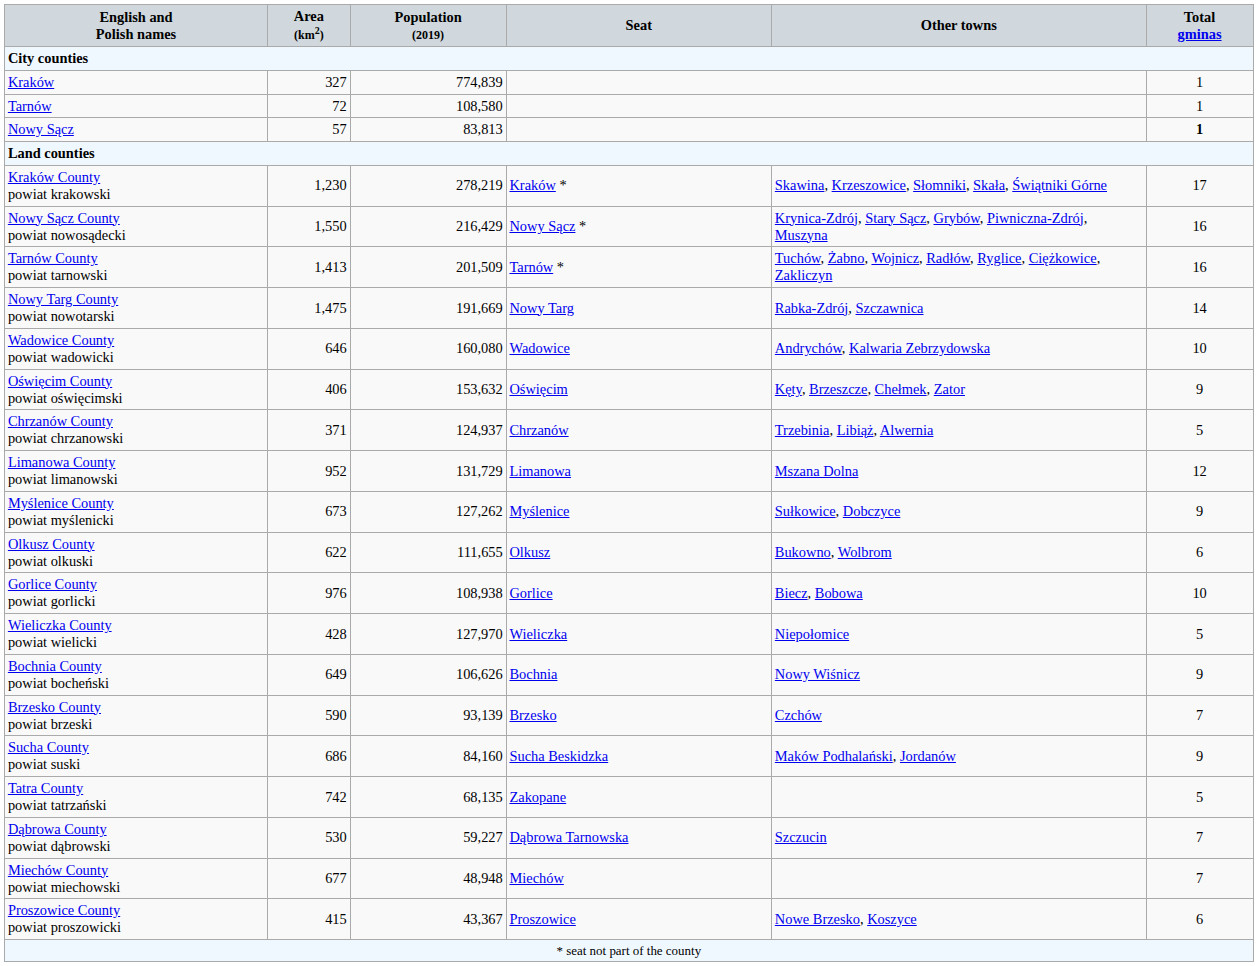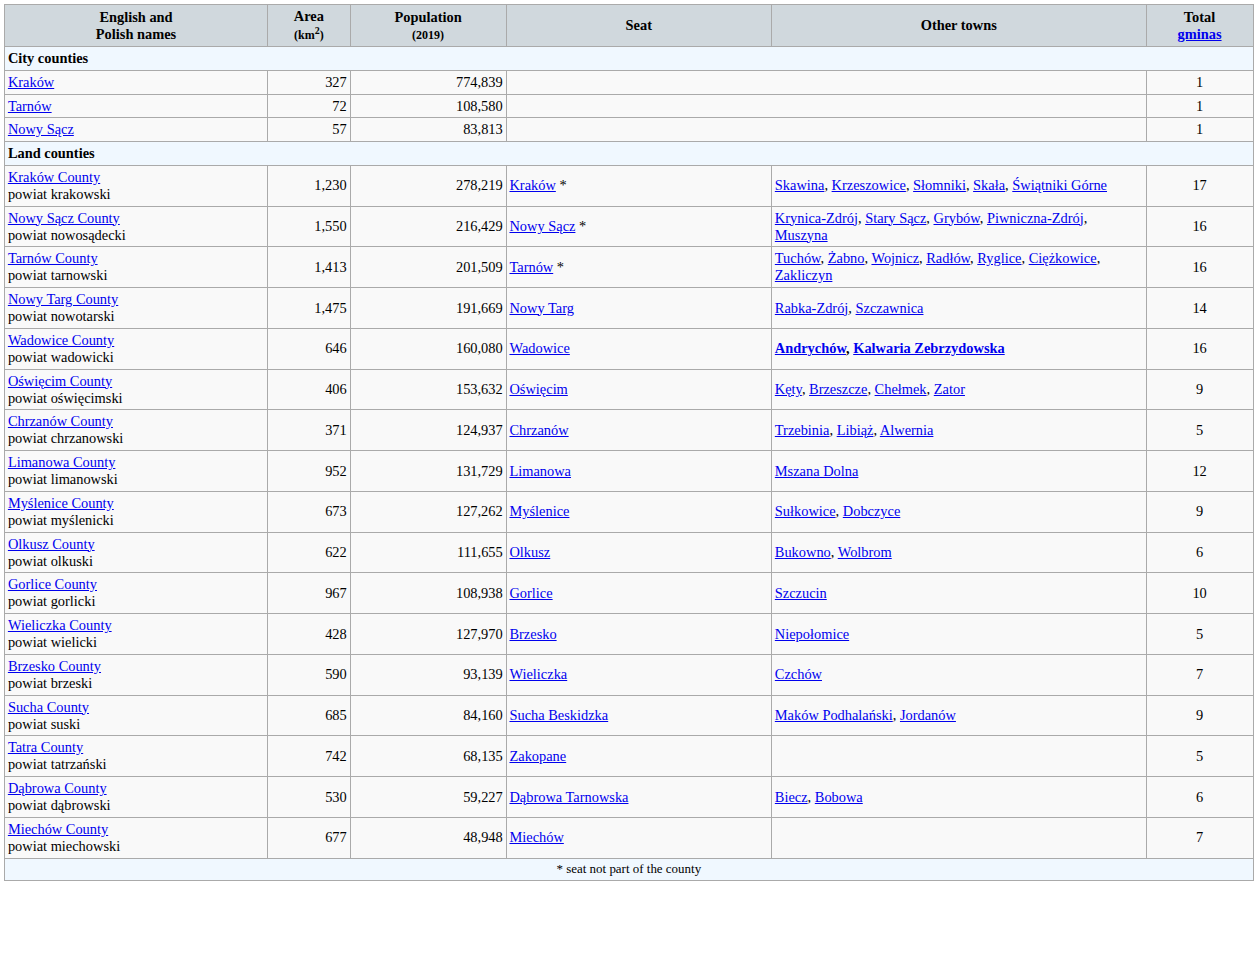Nowy Sącz | Total gminas: bold -> normal
Wadowice County powiat wadowicki | Other towns: normal -> bold
Wadowice County powiat wadowicki | Total gminas: 10 -> 16
Gorlice County powiat gorlicki | Area (km2): 976 -> 967
Gorlice County powiat gorlicki | Other towns: Biecz, Bobowa -> Szczucin
Wieliczka County powiat wielicki | Seat: Wieliczka -> Brzesko
- row: Bochnia County powiat bocheński | 649 | 106,626 | Bochnia | Nowy Wiśnicz | 9
Brzesko County powiat brzeski | Seat: Brzesko -> Wieliczka
Sucha County powiat suski | Area (km2): 686 -> 685
Dąbrowa County powiat dąbrowski | Other towns: Szczucin -> Biecz, Bobowa
Dąbrowa County powiat dąbrowski | Total gminas: 7 -> 6
- row: Proszowice County powiat proszowicki | 415 | 43,367 | Proszowice | Nowe Brzesko, Koszyce | 6
